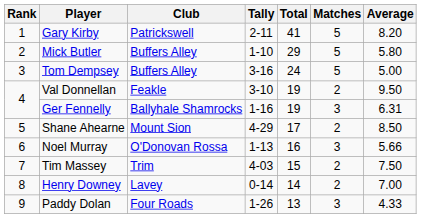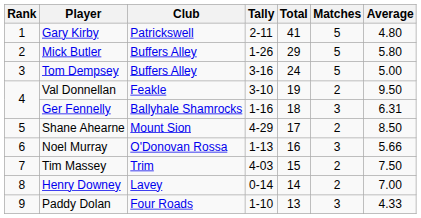Gary Kirby | Average: 8.20 -> 4.80
Mick Butler | Tally: 1-10 -> 1-26
Ger Fennelly | Total: 19 -> 18
Paddy Dolan | Tally: 1-26 -> 1-10
